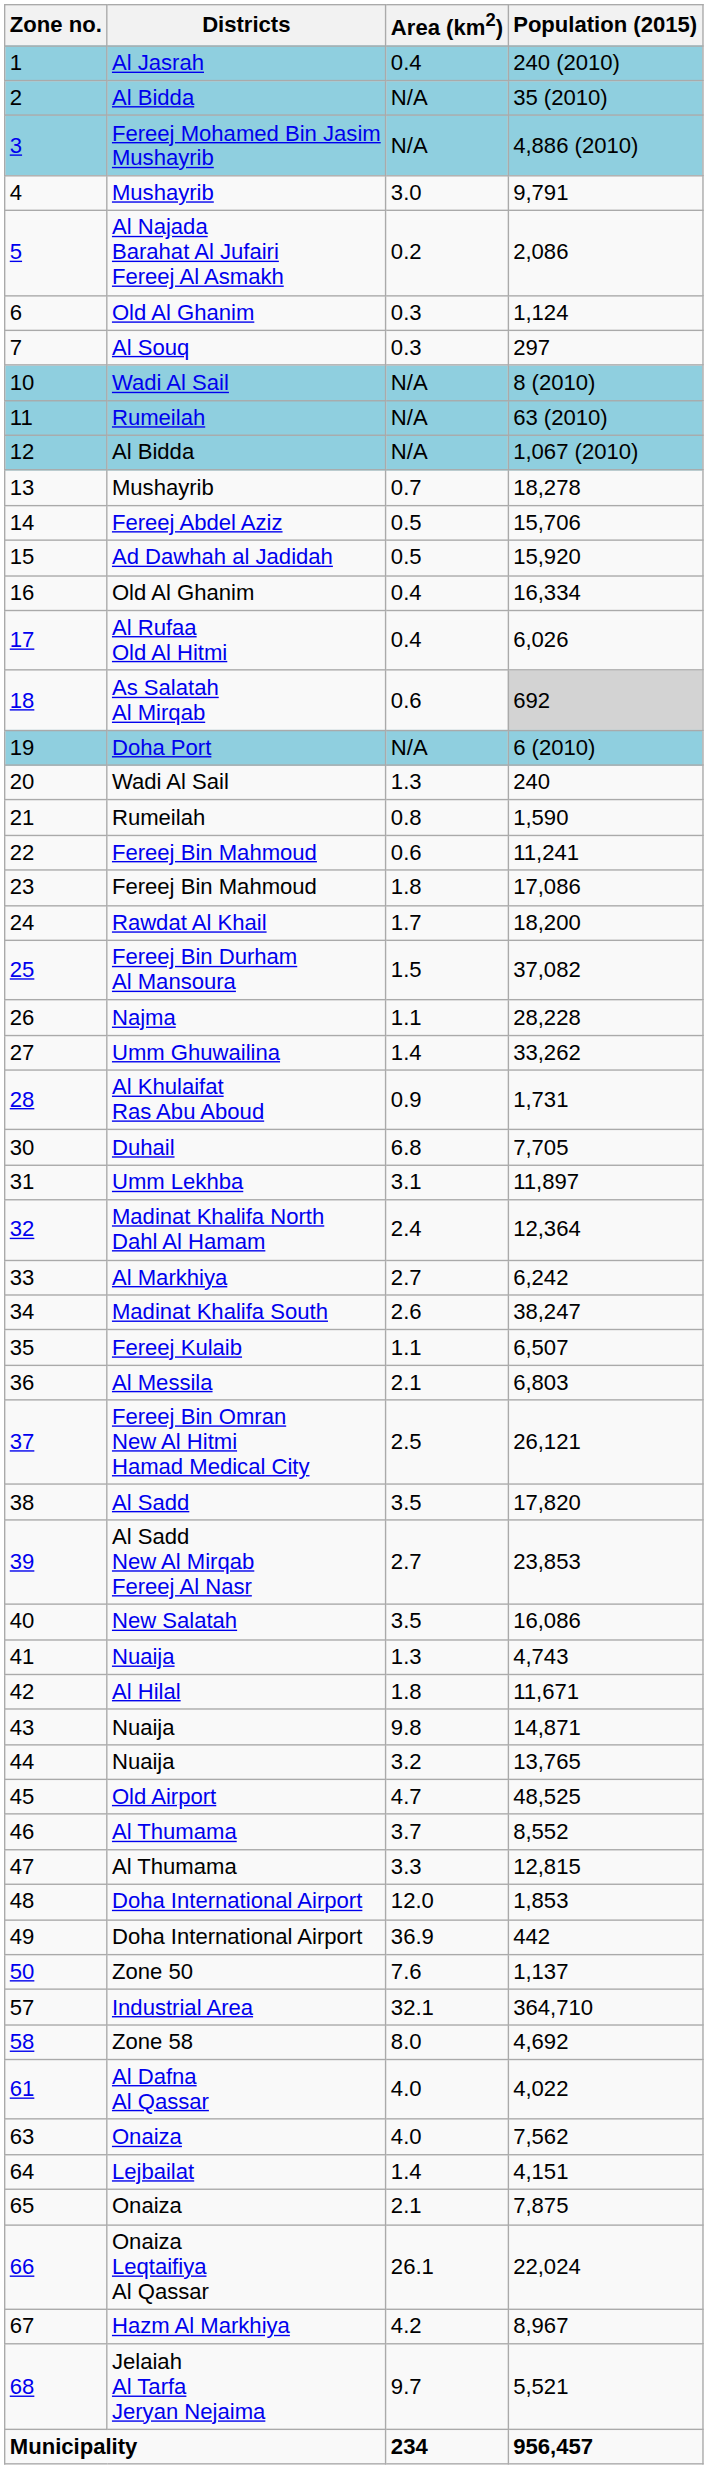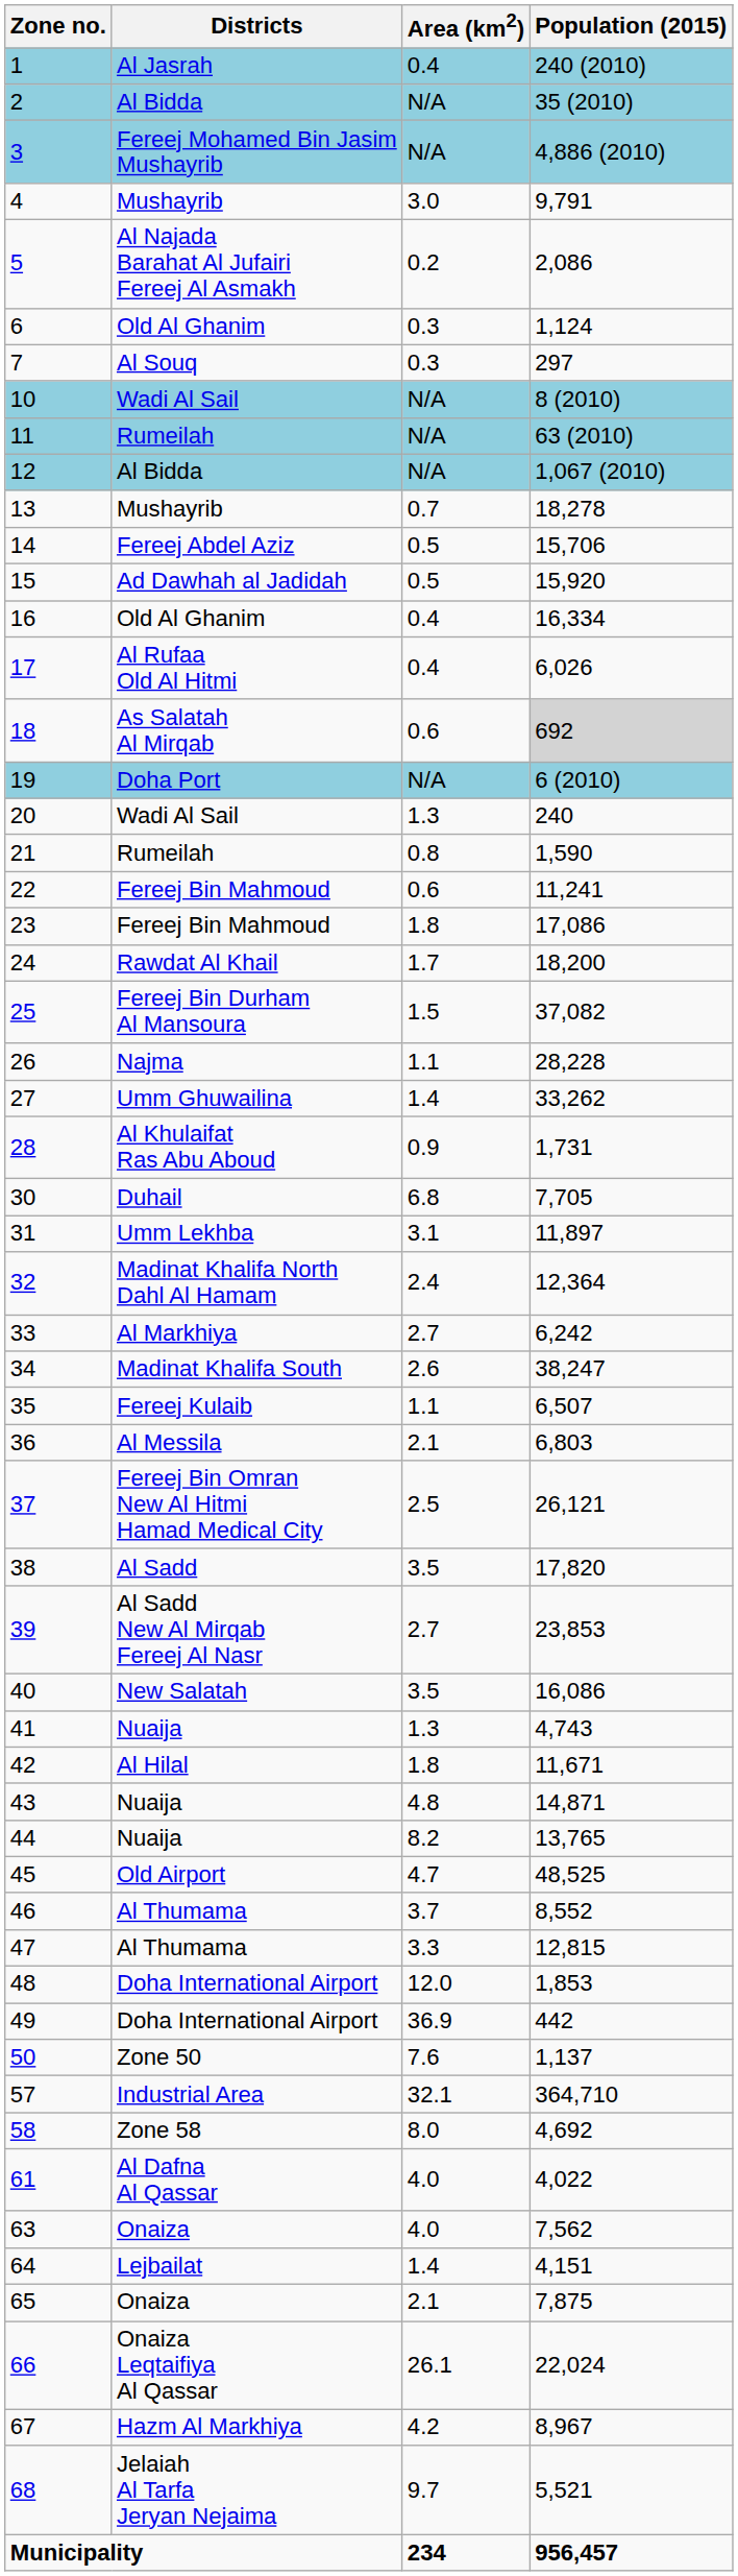43 | Area (km2): 9.8 -> 4.8
44 | Area (km2): 3.2 -> 8.2
